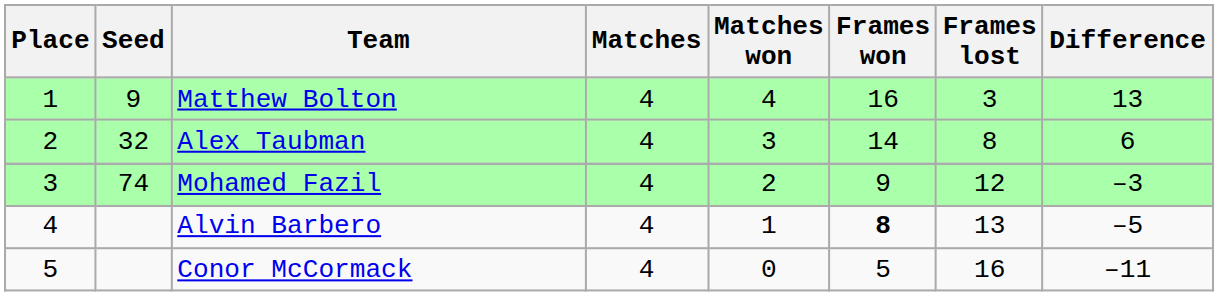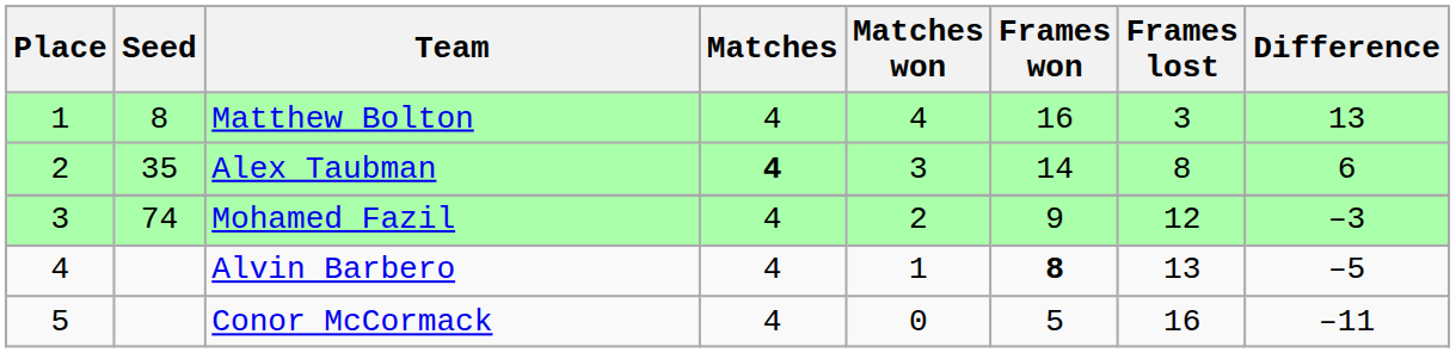Matthew Bolton | Seed: 9 -> 8
Alex Taubman | Seed: 32 -> 35
Alex Taubman | Matches: normal -> bold
